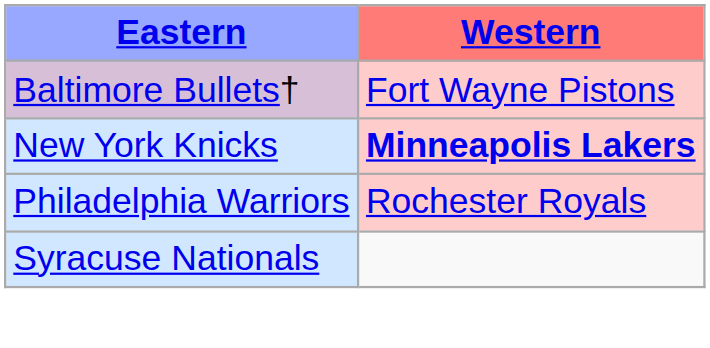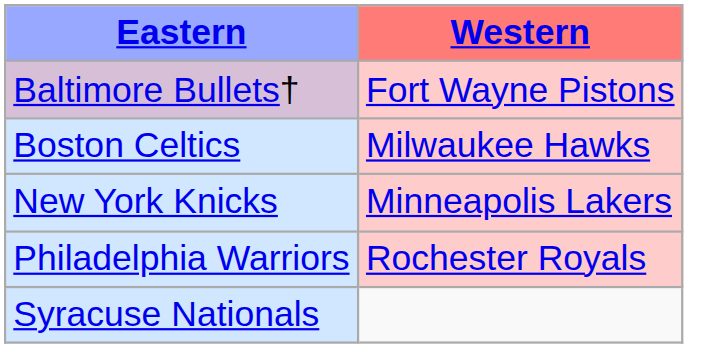+ row: Boston Celtics | Milwaukee Hawks
New York Knicks | Western: bold -> normal
